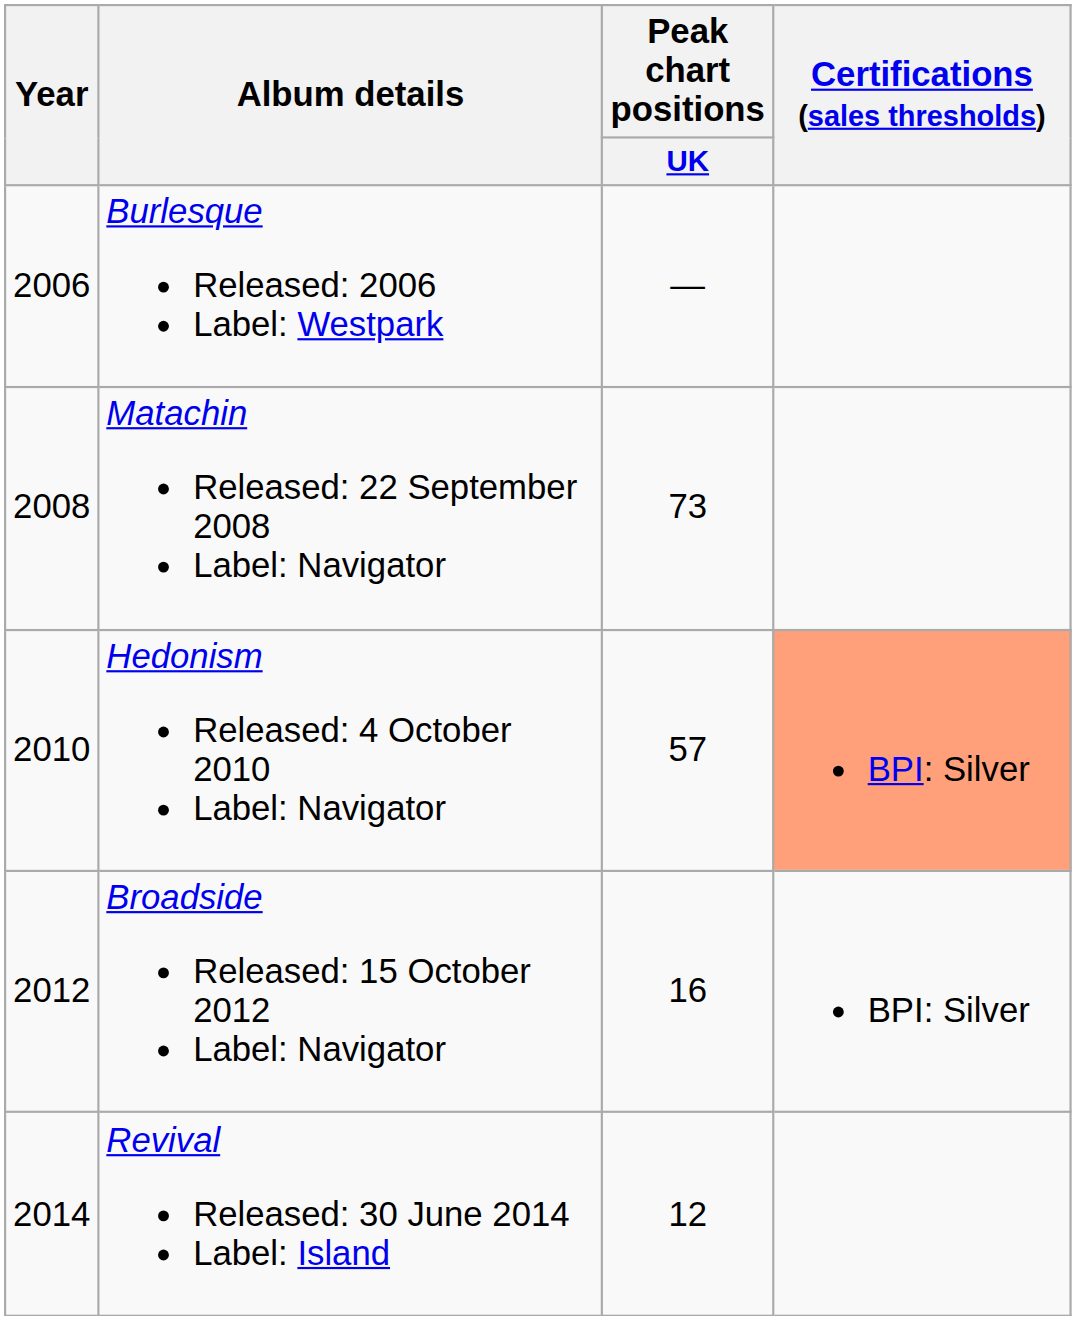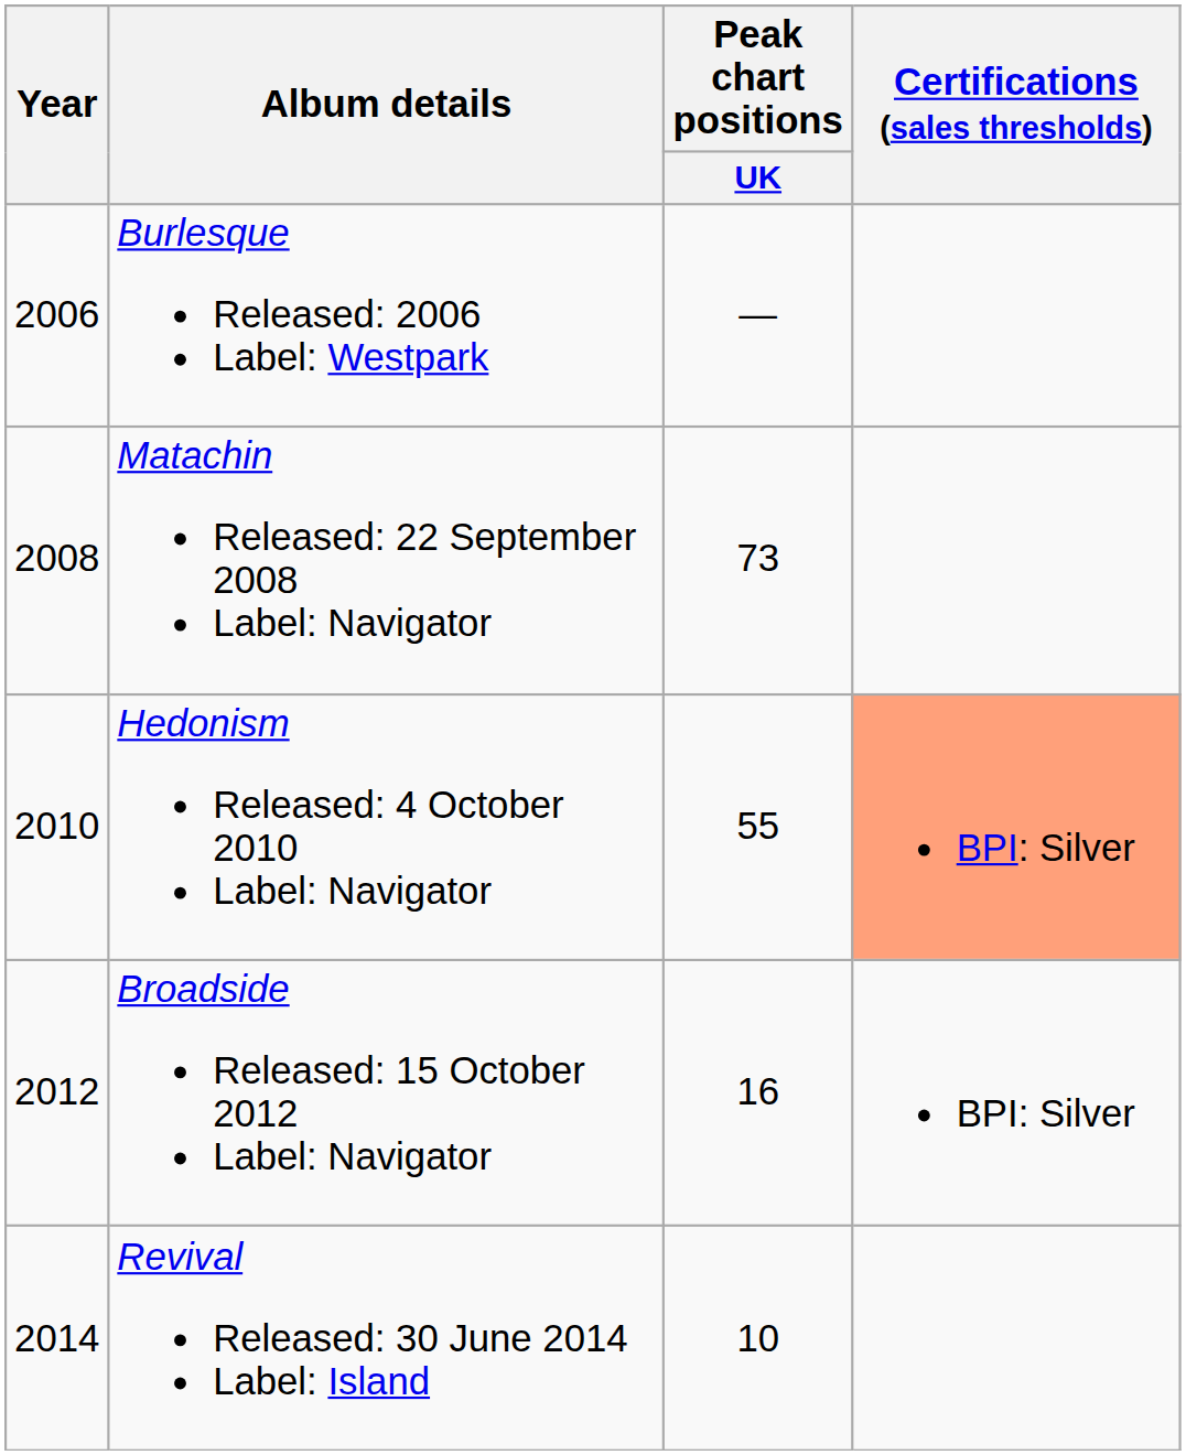Hedonism Released: 4 October 2010 Label: Navigator | Peak chart positions / UK: 57 -> 55
Revival Released: 30 June 2014 Label: Island | Peak chart positions / UK: 12 -> 10
